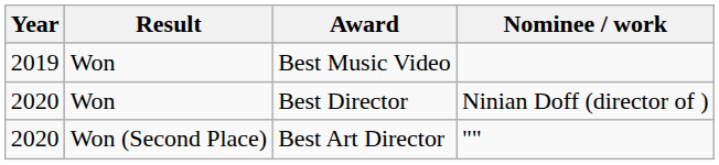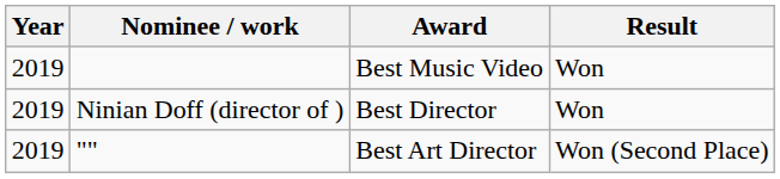columns swapped: Nominee / work <-> Result
Best Director | Year: 2020 -> 2019
Best Art Director | Year: 2020 -> 2019
